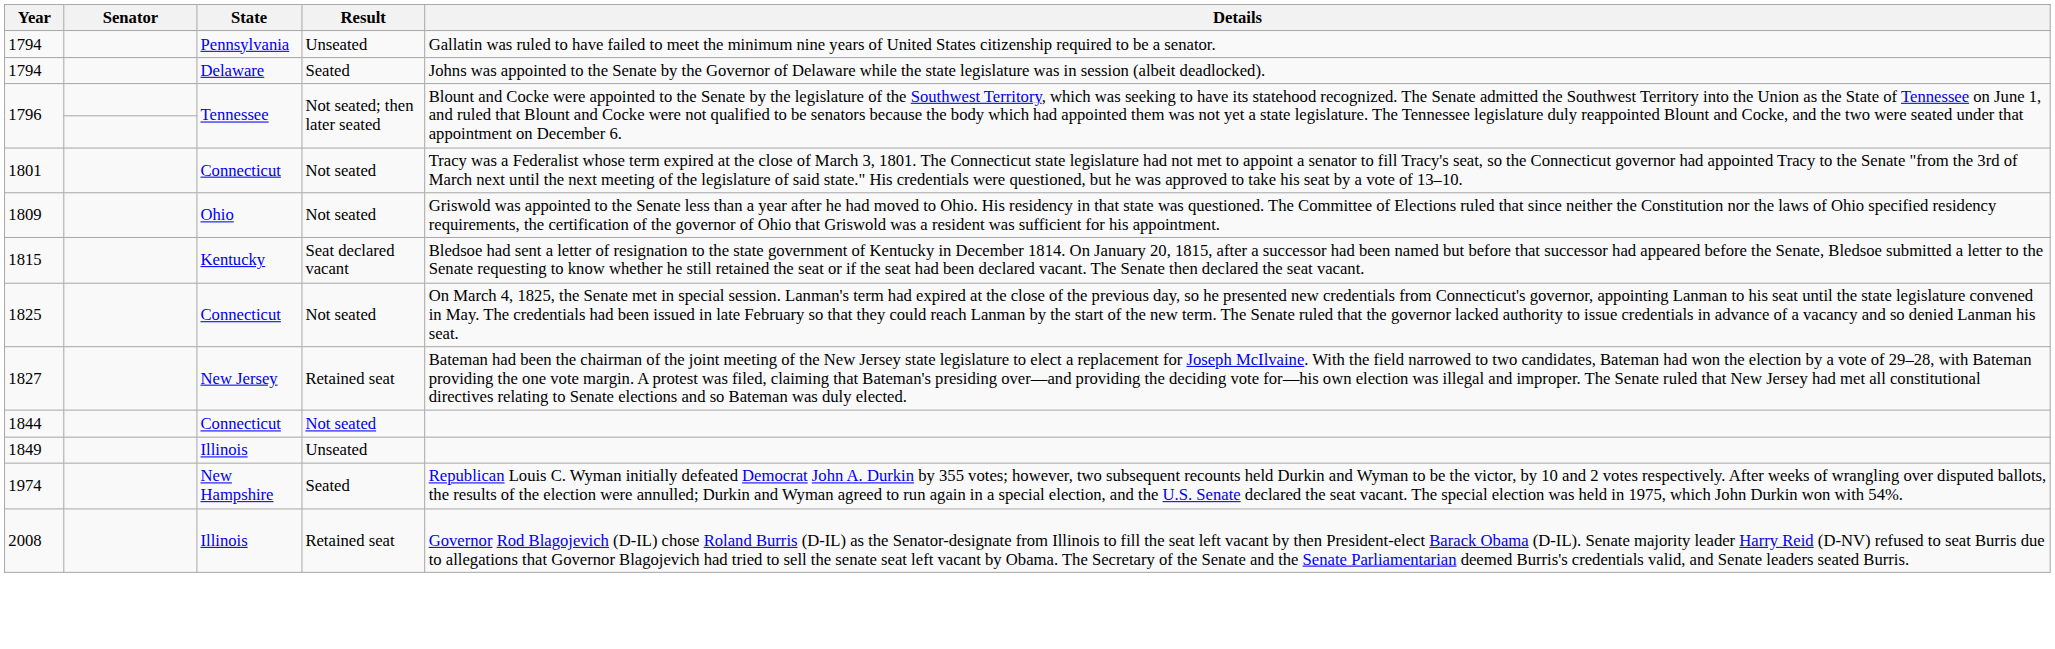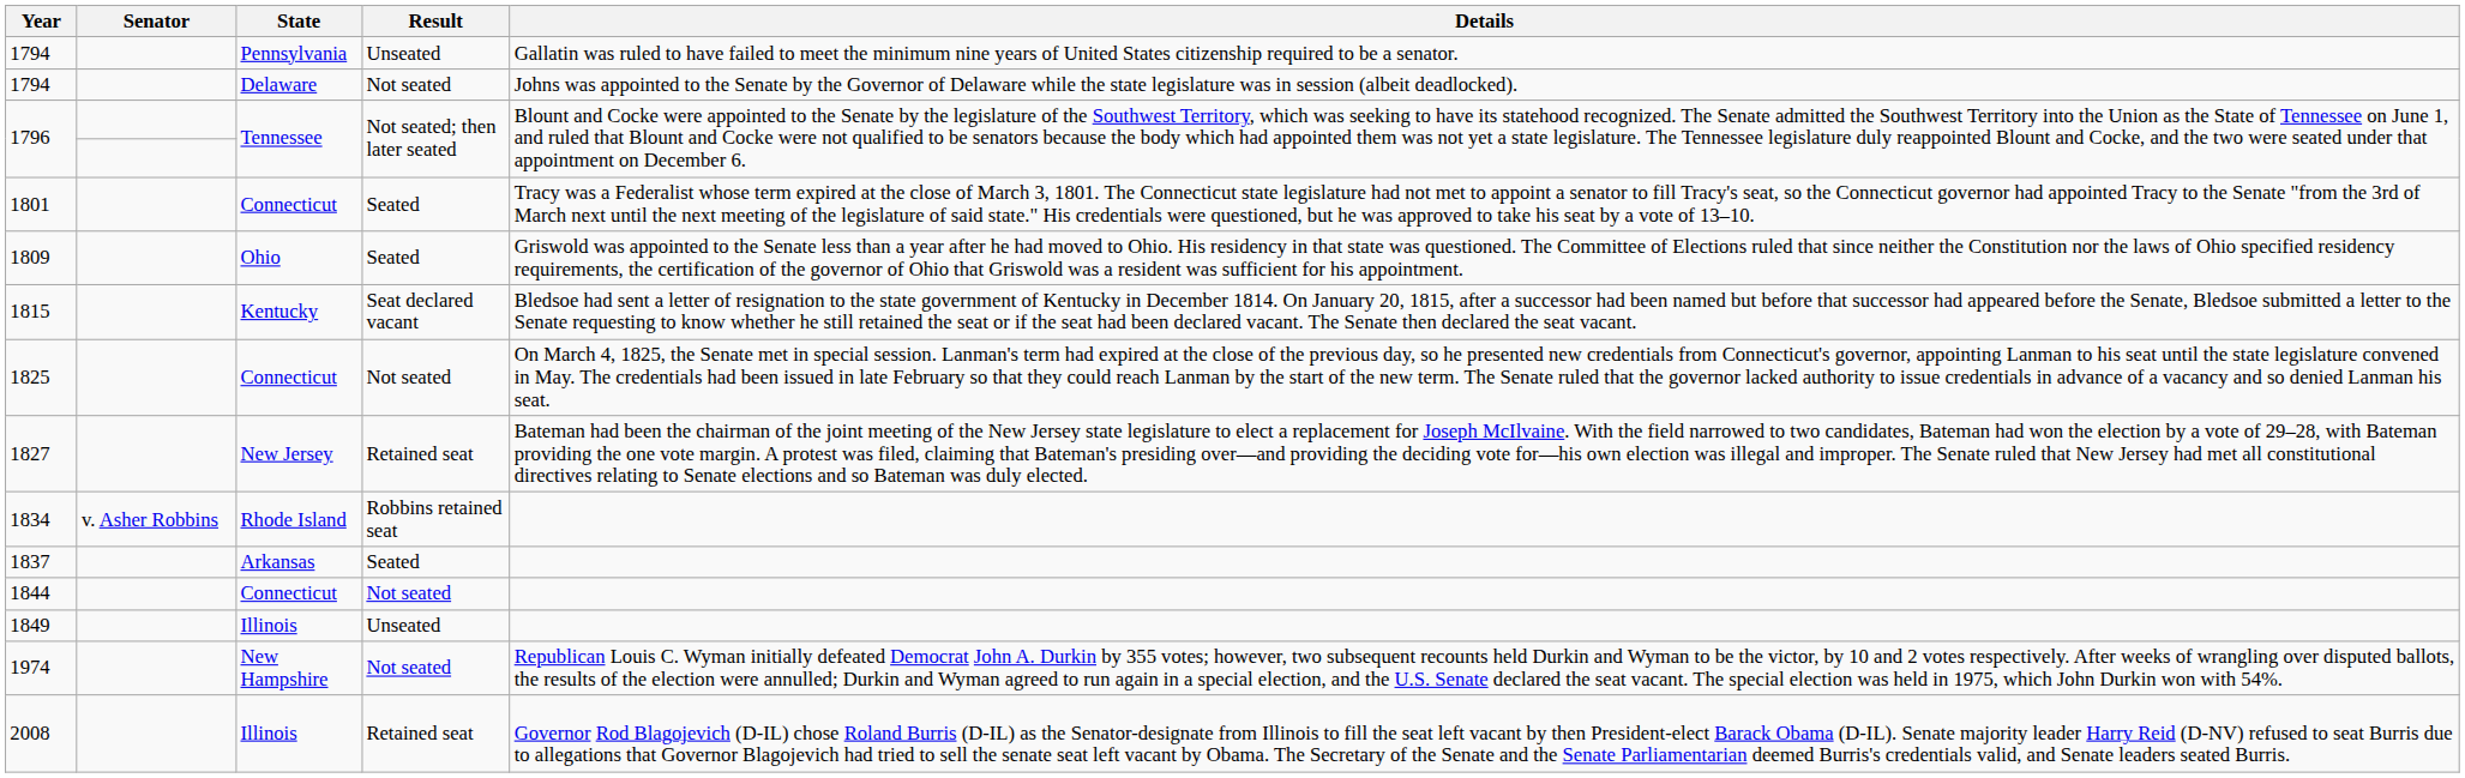1794 / Delaware | Result: Seated -> Not seated
1801 | Result: Not seated -> Seated
1809 | Result: Not seated -> Seated
+ row: 1834 | v. Asher Robbins | Rhode Island | Robbins retained seat
+ row: 1837 | Arkansas | Seated
1974 | Result: Seated -> Not seated
